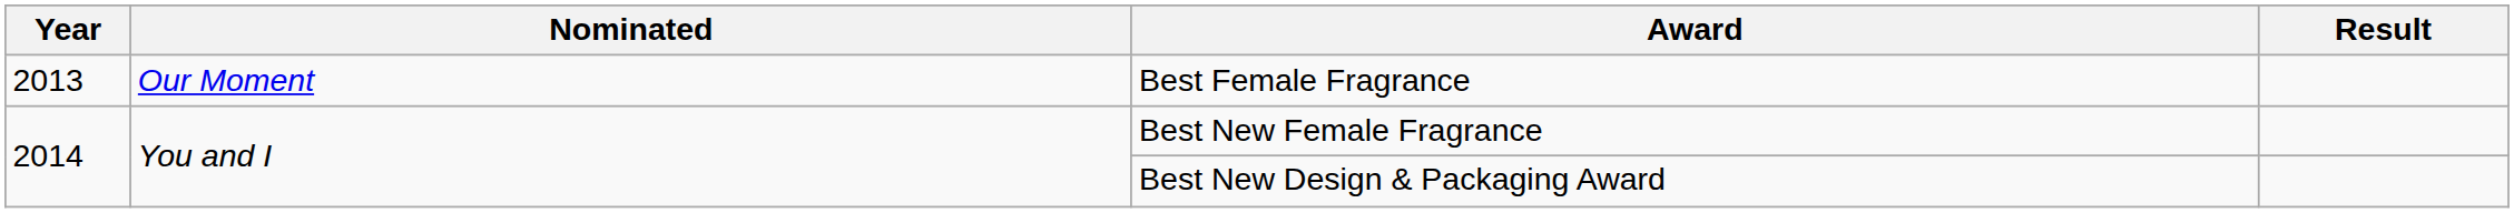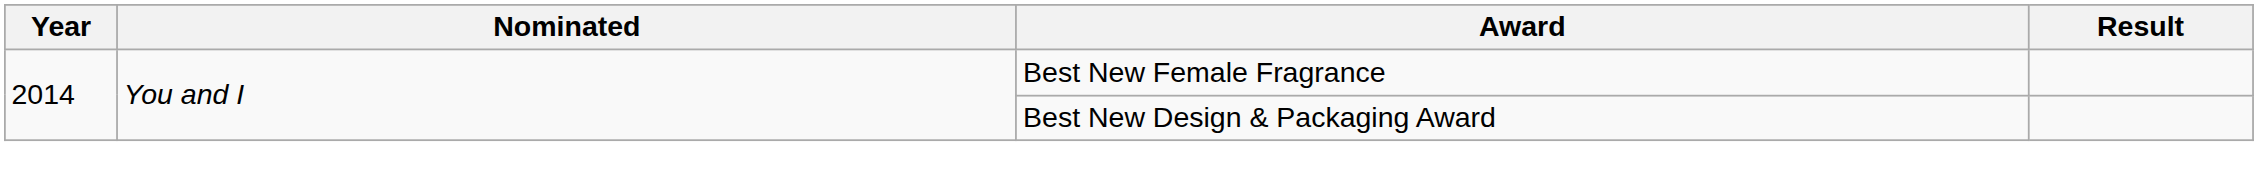- row: 2013 | Our Moment | Best Female Fragrance
